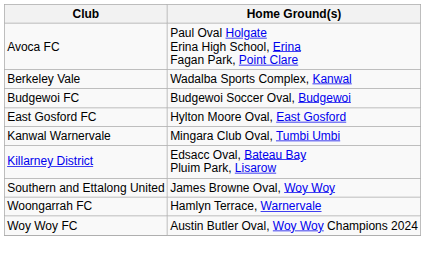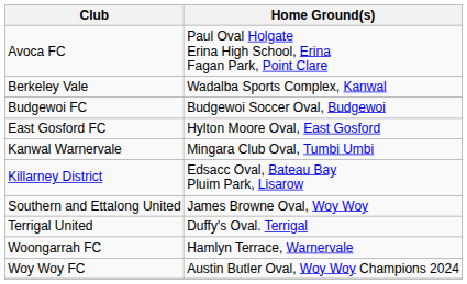+ row: Terrigal United | Duffy's Oval. Terrigal
